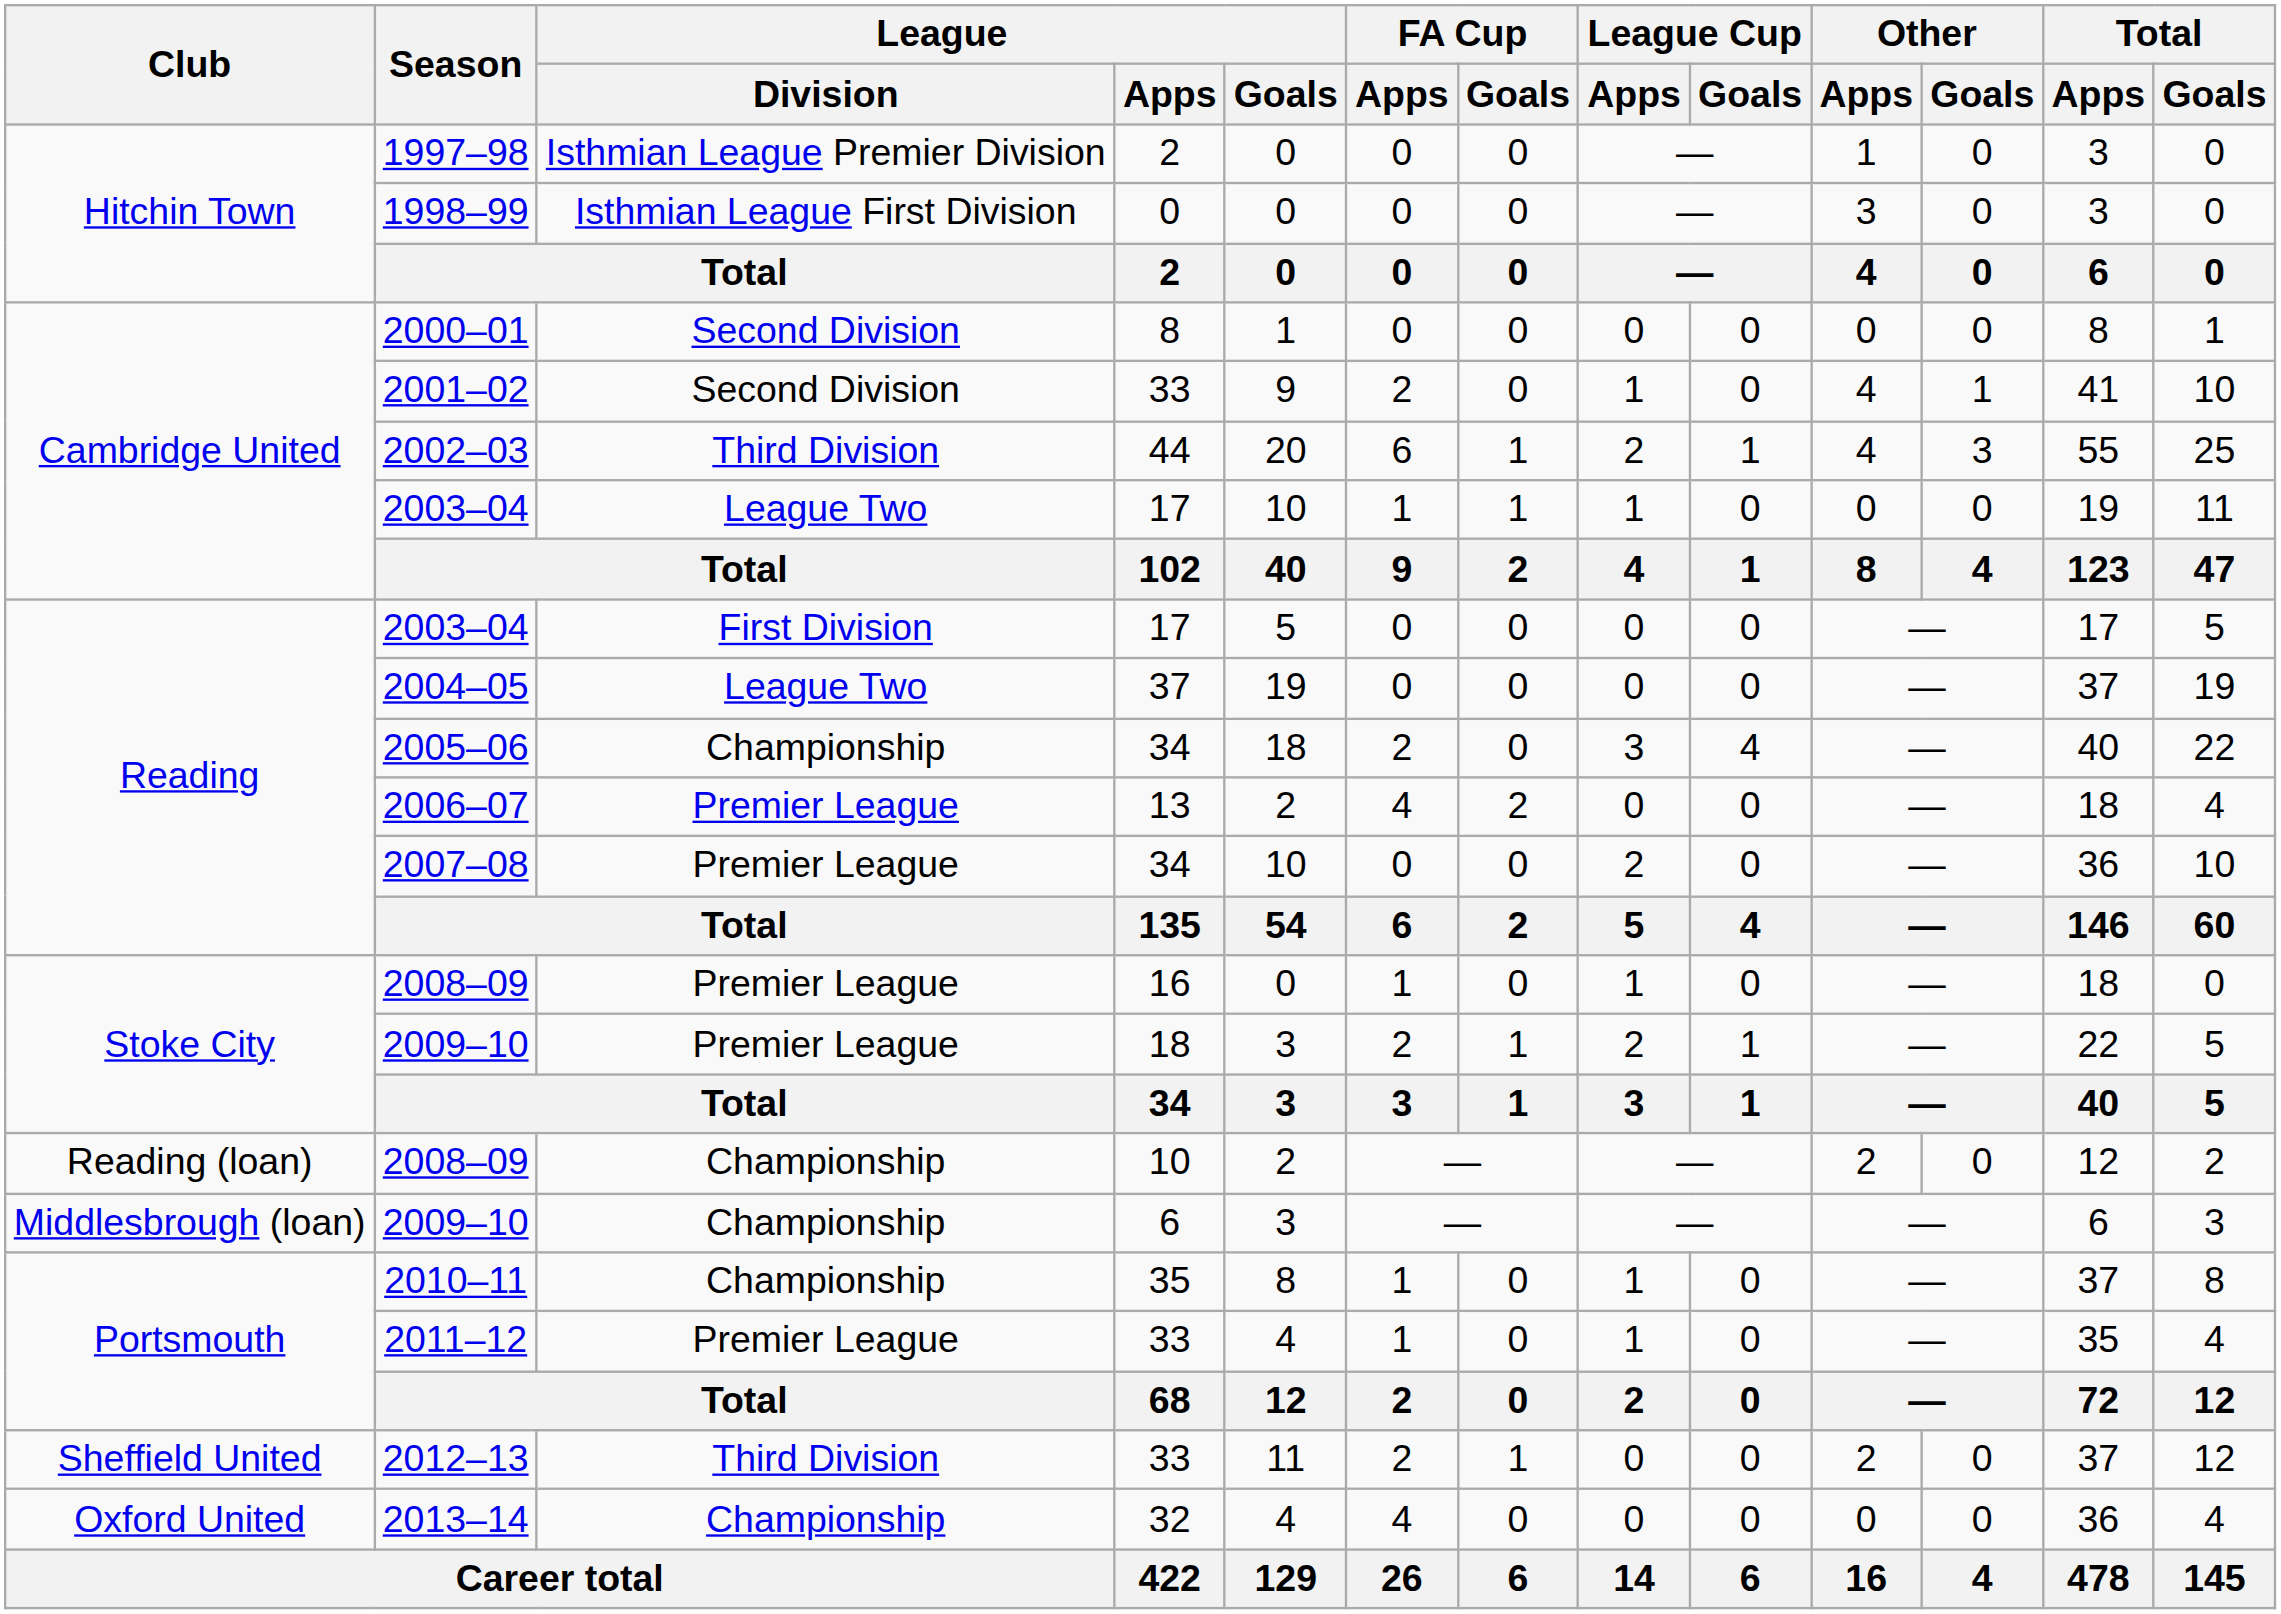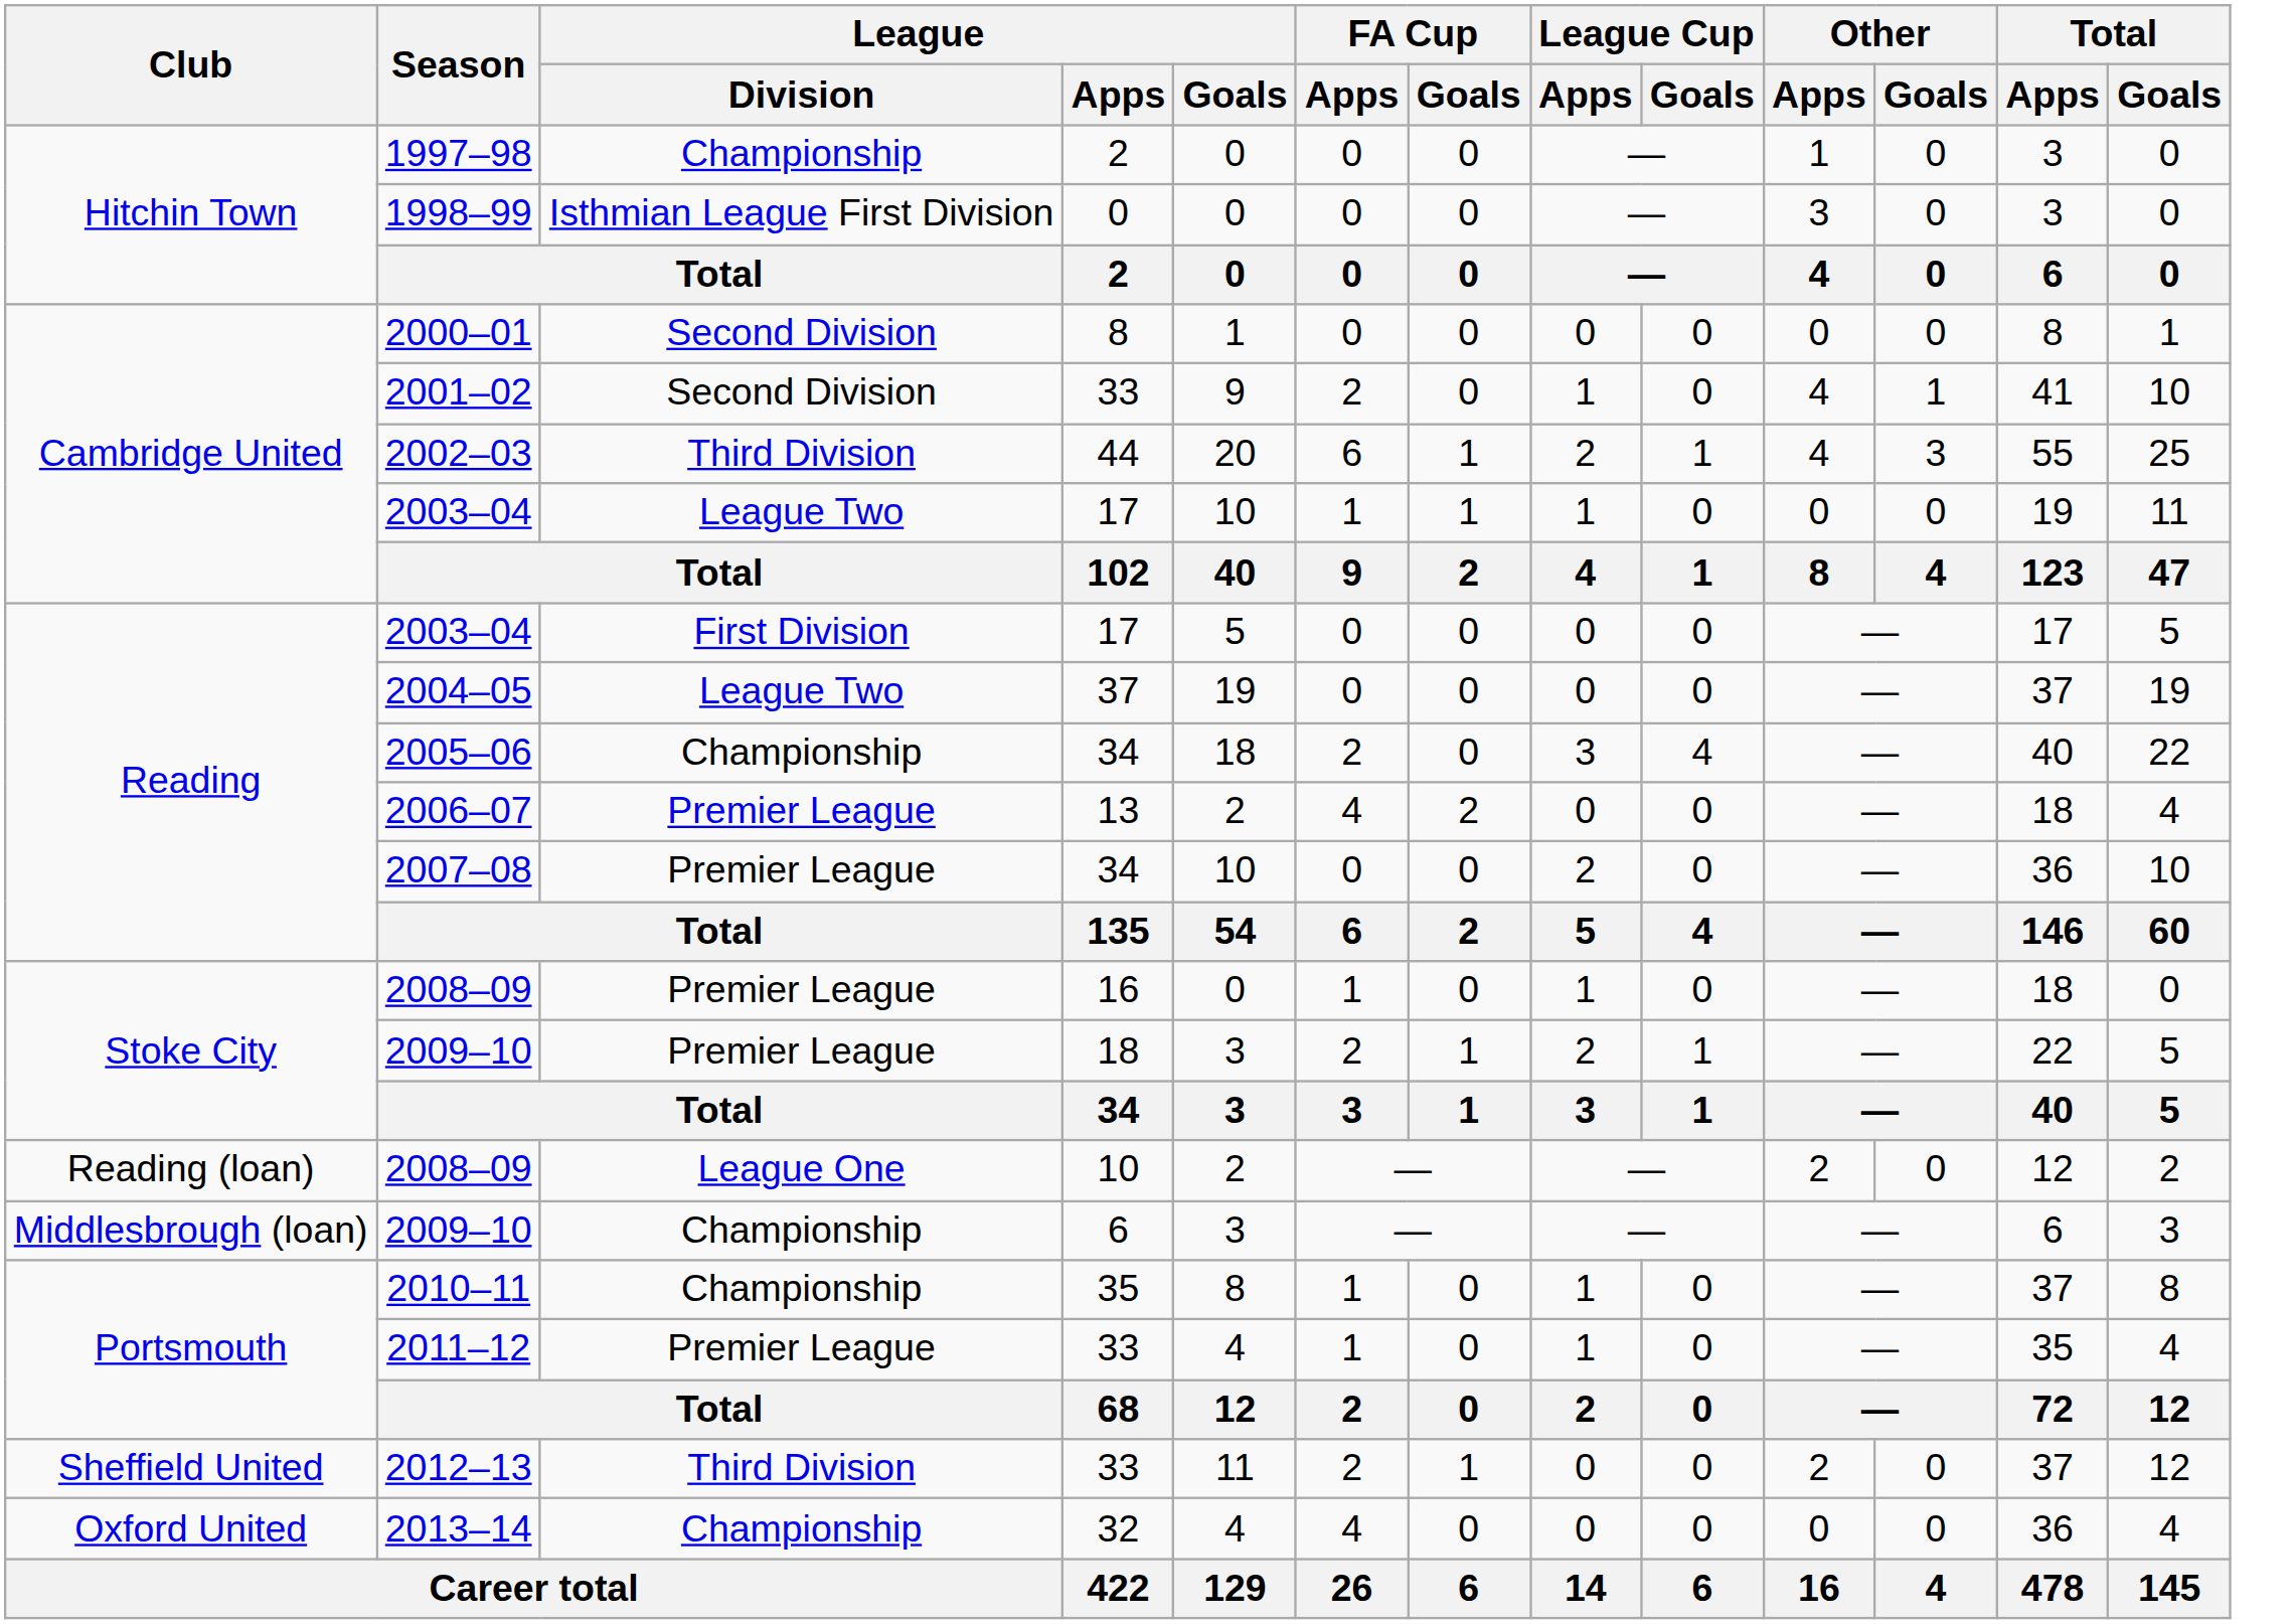1997–98 | League / Division: Isthmian League Premier Division -> Championship
Reading (loan) / 2008–09 | League / Division: Championship -> League One
